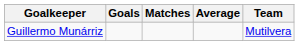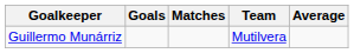columns swapped: Average <-> Team
